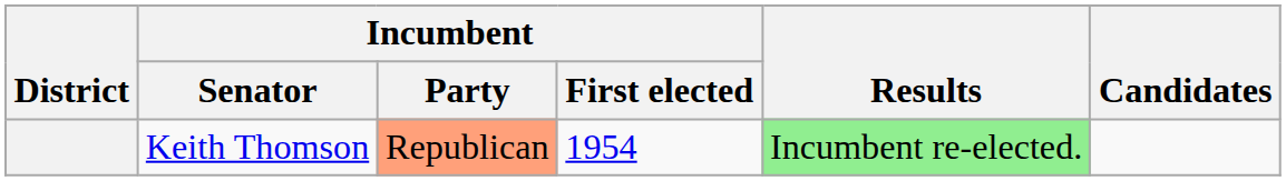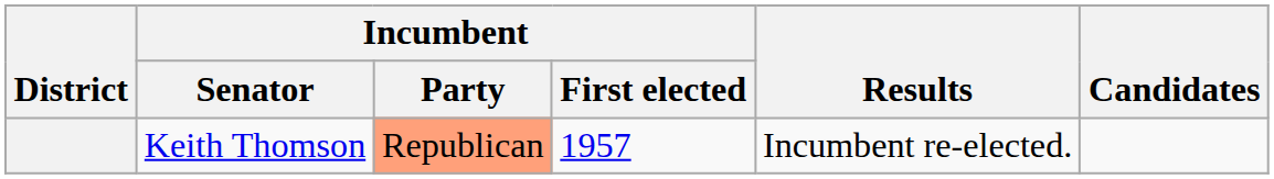Keith Thomson | Incumbent / First elected: 1954 -> 1957
Keith Thomson | Results: lightgreen background -> no background
